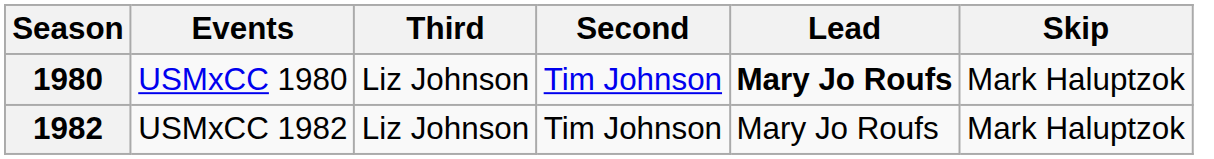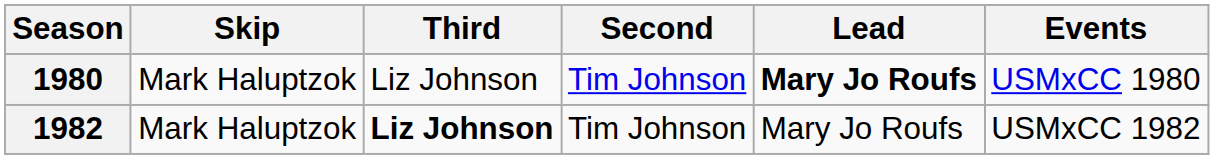columns swapped: Skip <-> Events
1982 | Third: normal -> bold
